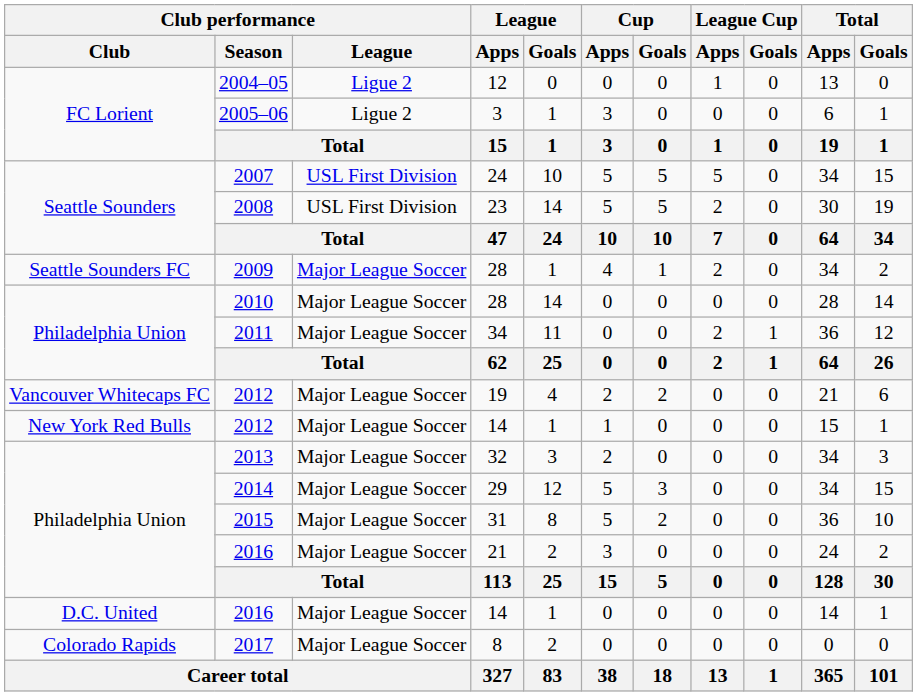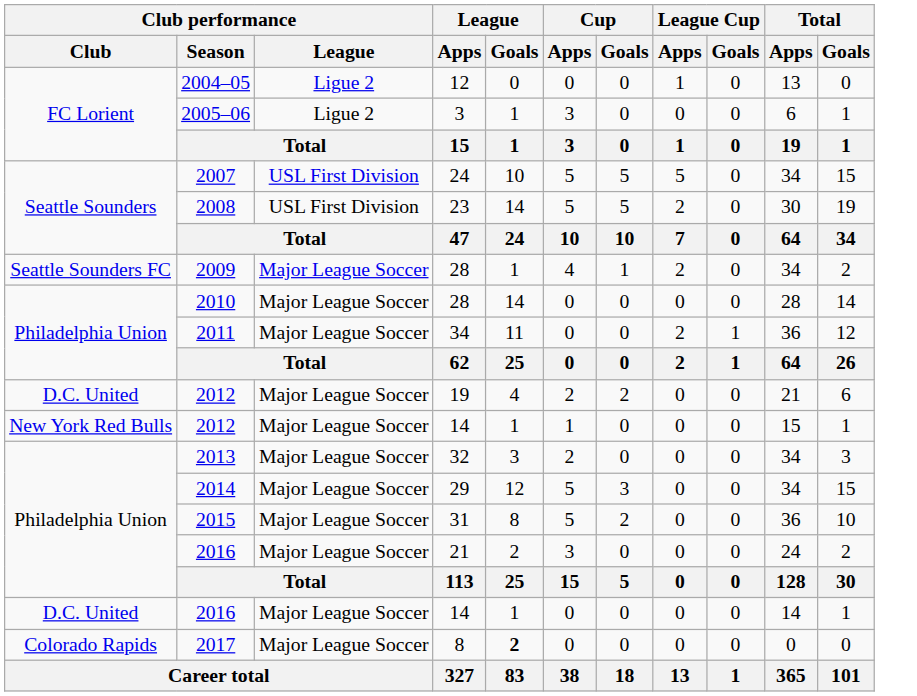2012 / 19 | Club performance / Club: Vancouver Whitecaps FC -> D.C. United
2017 | League / Goals: normal -> bold
